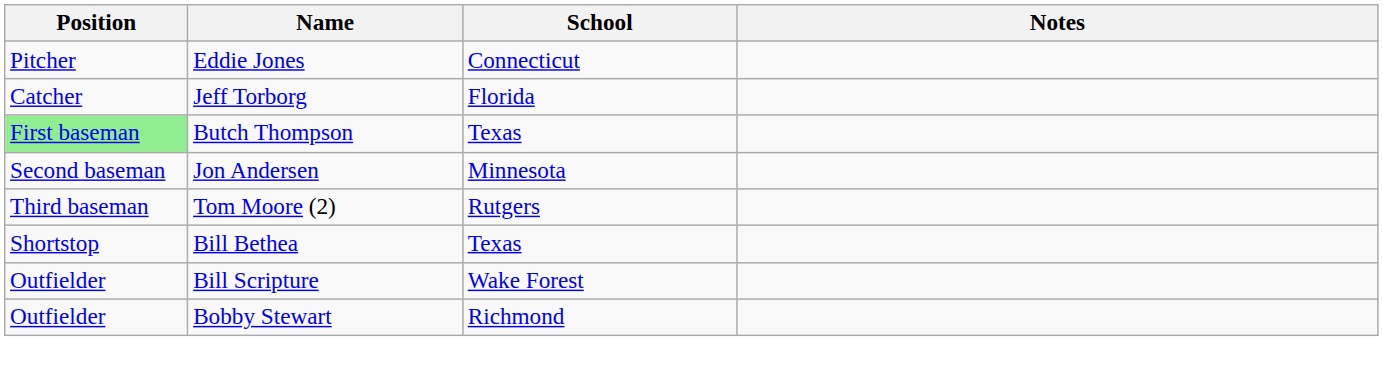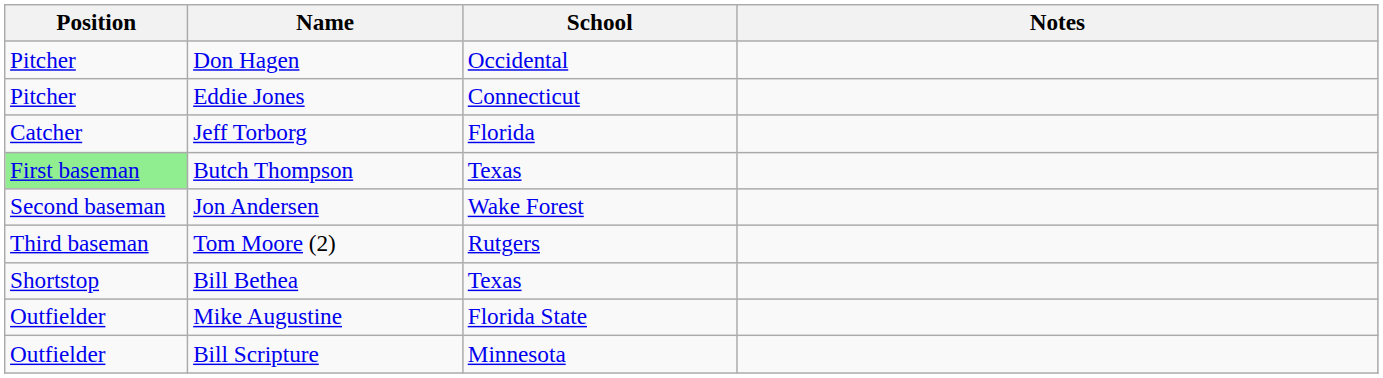+ row: Pitcher | Don Hagen | Occidental
Jon Andersen | School: Minnesota -> Wake Forest
+ row: Outfielder | Mike Augustine | Florida State
Bill Scripture | School: Wake Forest -> Minnesota
- row: Outfielder | Bobby Stewart | Richmond
